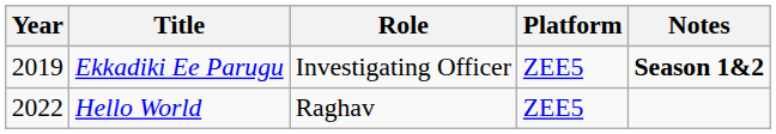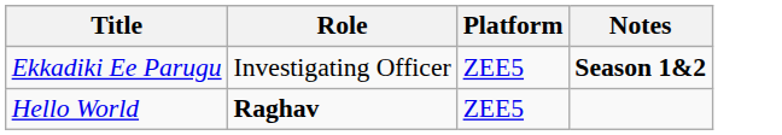- column: Year | 2019 | 2022
Hello World | Role: normal -> bold
